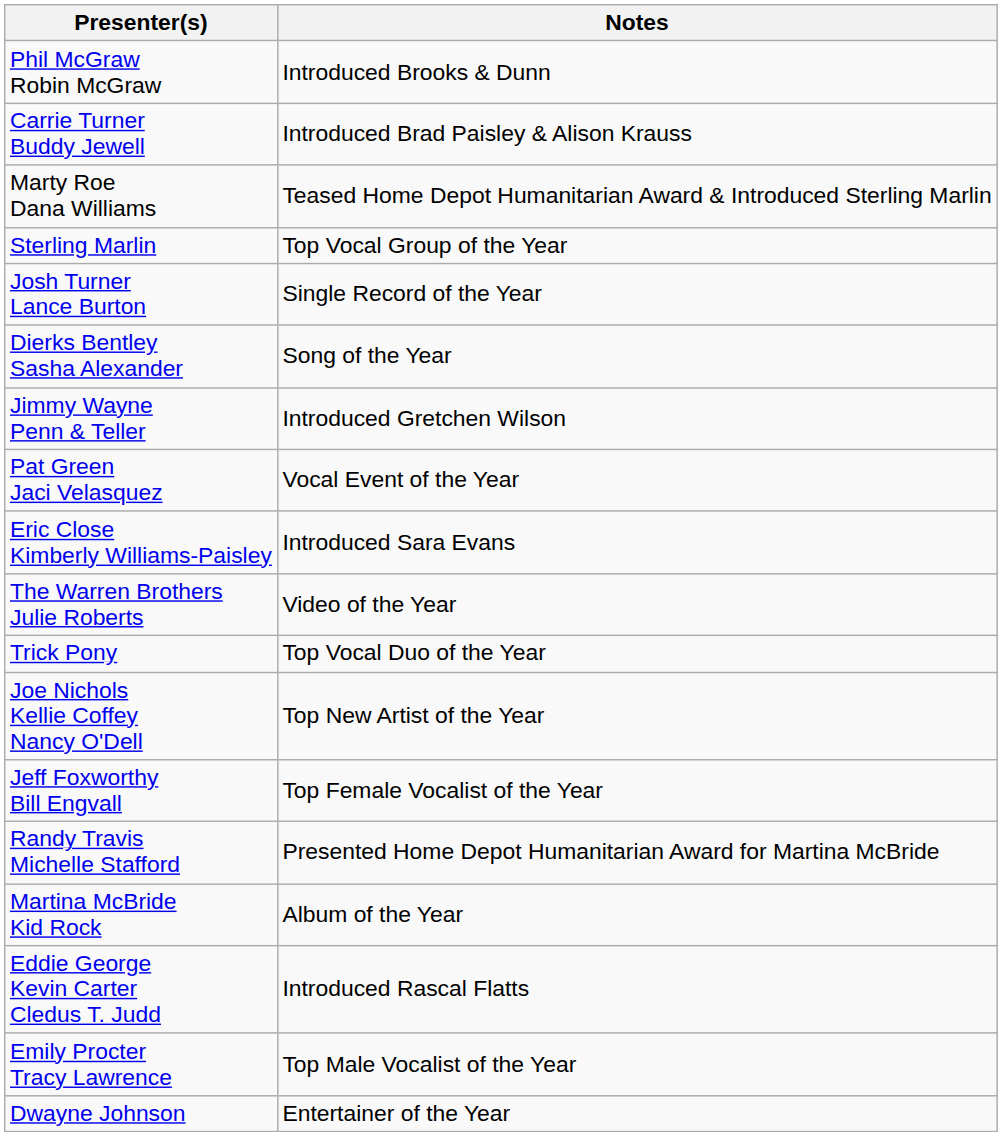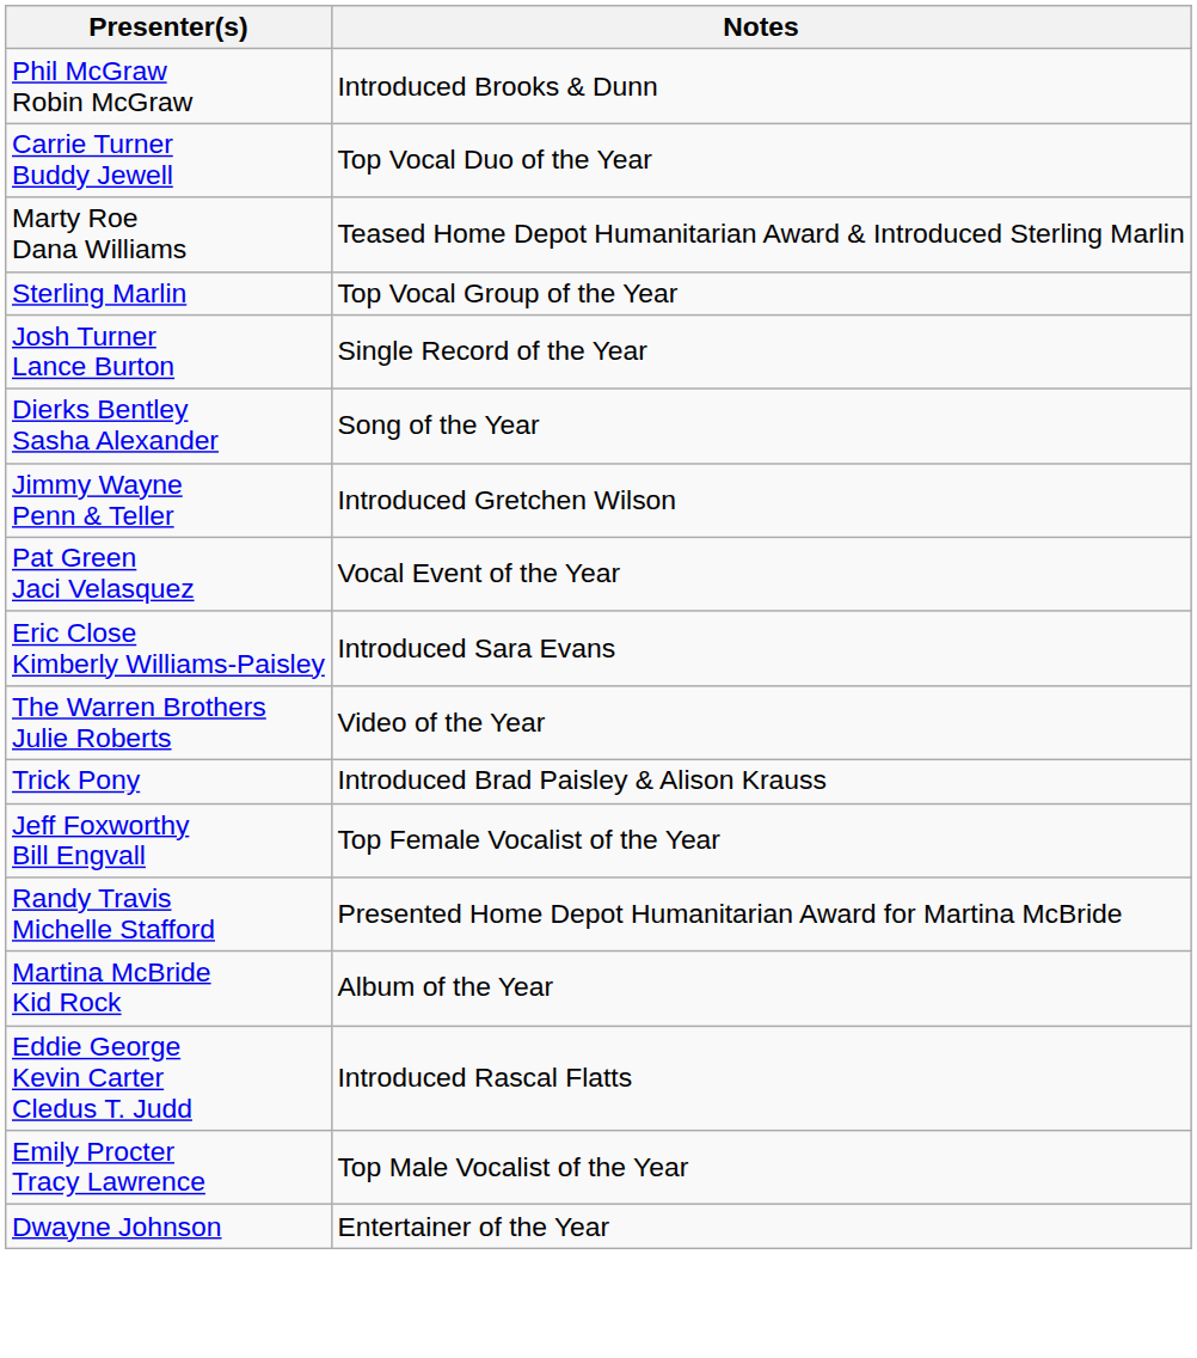Carrie Turner Buddy Jewell | Notes: Introduced Brad Paisley & Alison Krauss -> Top Vocal Duo of the Year
Trick Pony | Notes: Top Vocal Duo of the Year -> Introduced Brad Paisley & Alison Krauss
- row: Joe Nichols Kellie Coffey Nancy O'Dell | Top New Artist of the Year
